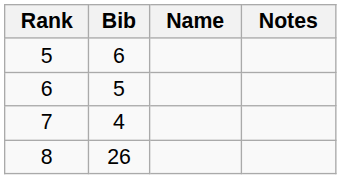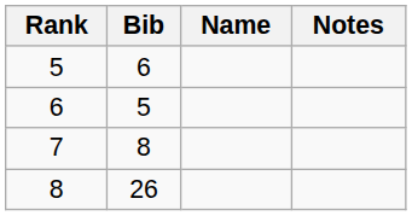7 | Bib: 4 -> 8
